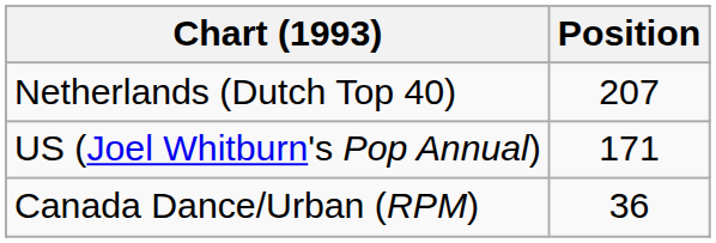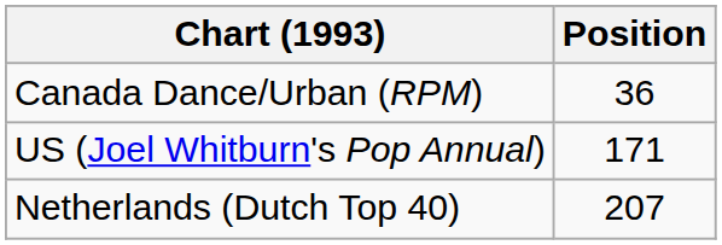rows swapped: Canada Dance/Urban (RPM) <-> Netherlands (Dutch Top 40)
